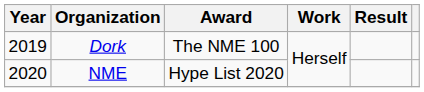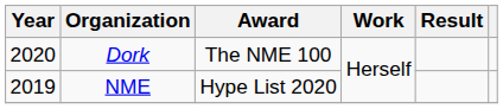Dork | Year: 2019 -> 2020
NME | Year: 2020 -> 2019
